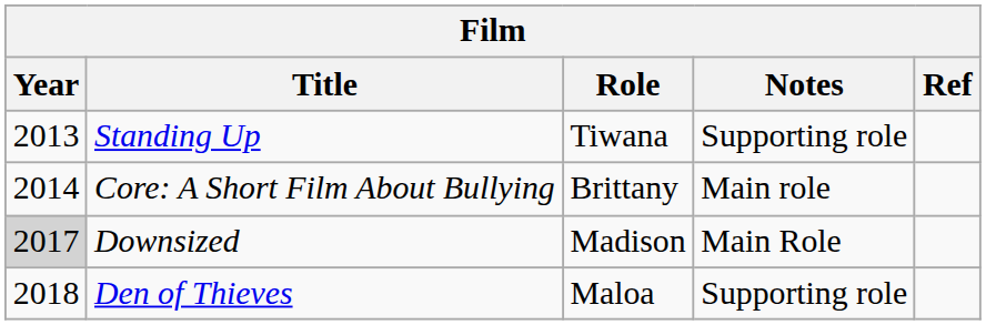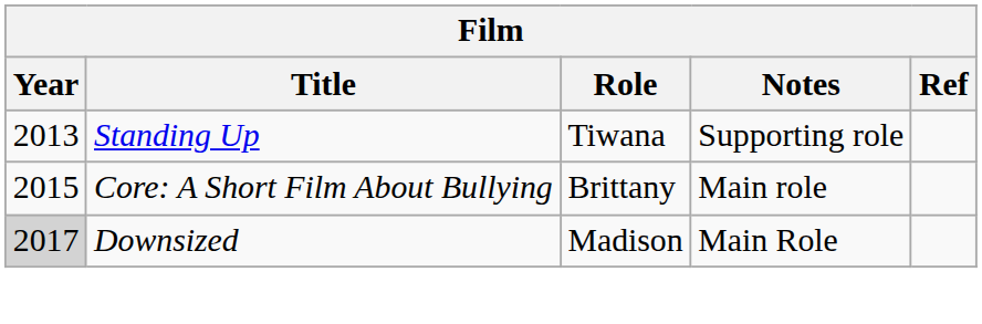Core: A Short Film About Bullying | Year: 2014 -> 2015
- row: 2018 | Den of Thieves | Maloa | Supporting role
